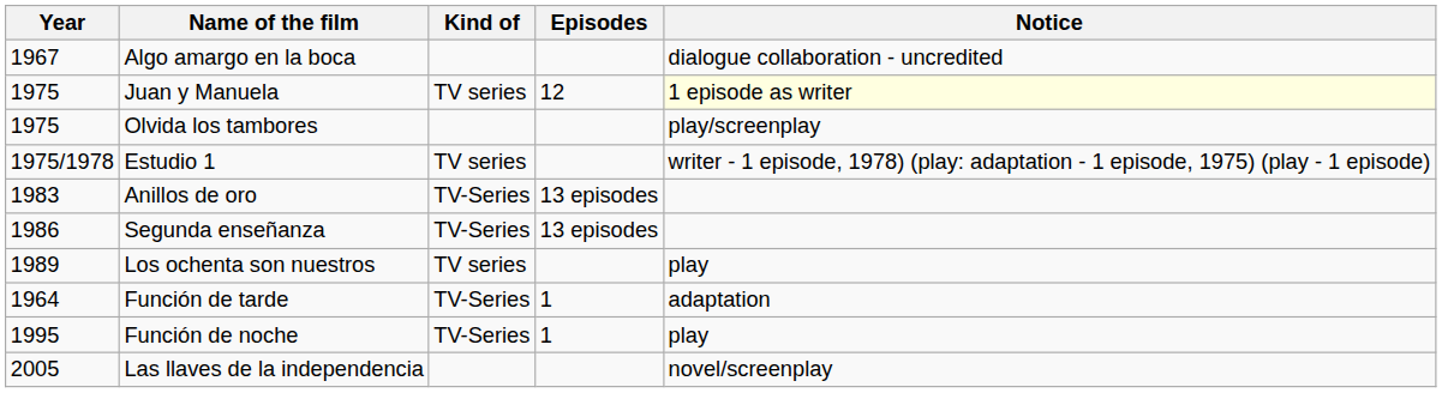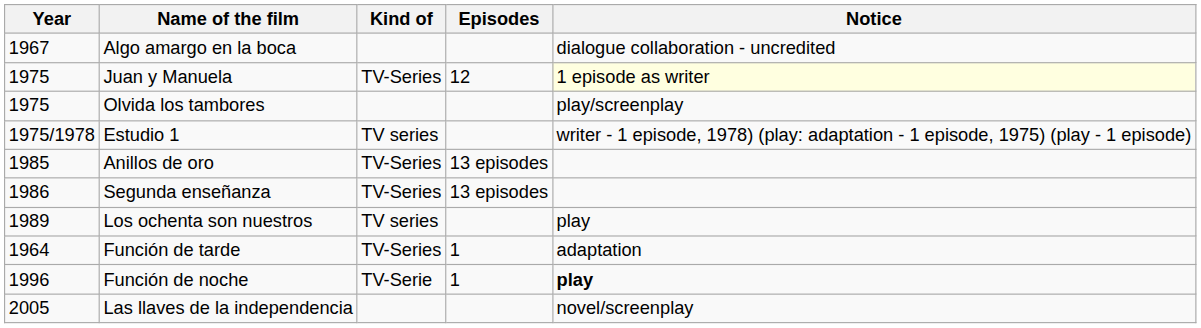Juan y Manuela | Kind of: TV series -> TV-Series
Anillos de oro | Year: 1983 -> 1985
Función de noche | Year: 1995 -> 1996
Función de noche | Kind of: TV-Series -> TV-Serie
Función de noche | Notice: normal -> bold
